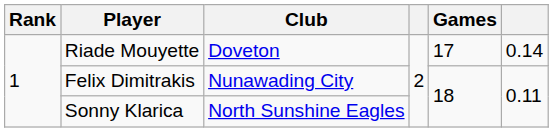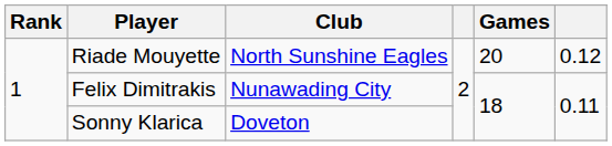Riade Mouyette | Club: Doveton -> North Sunshine Eagles
Riade Mouyette | Games: 17 -> 20
Riade Mouyette | column 6: 0.14 -> 0.12
Sonny Klarica | Club: North Sunshine Eagles -> Doveton
